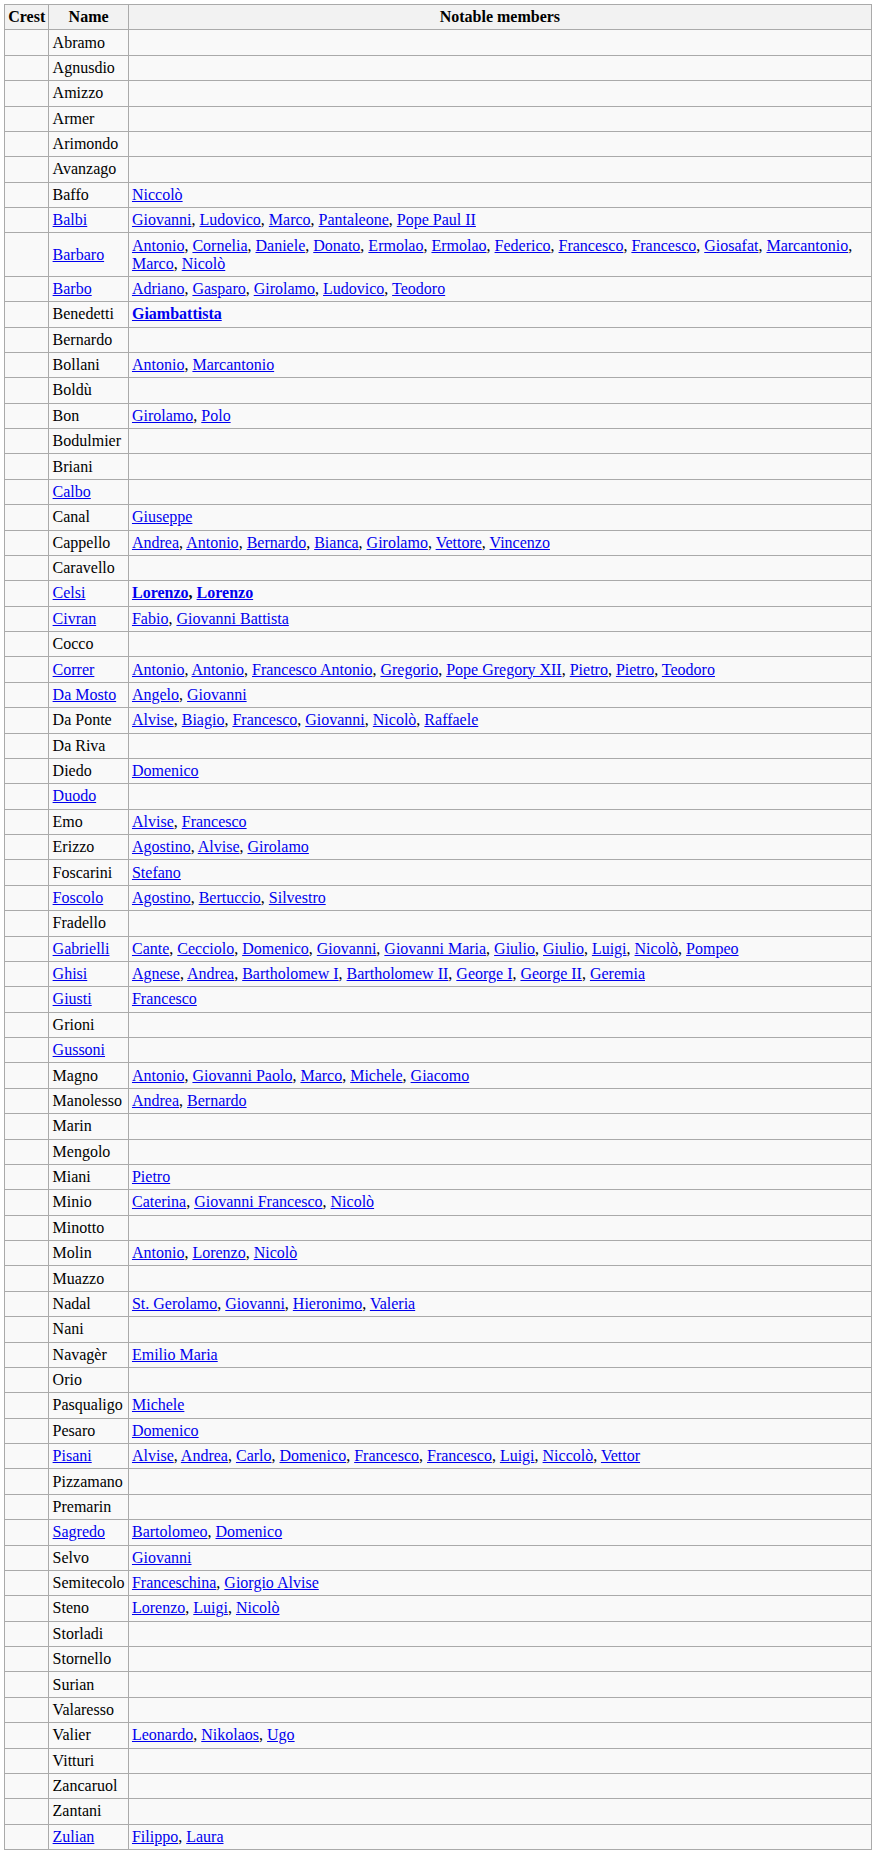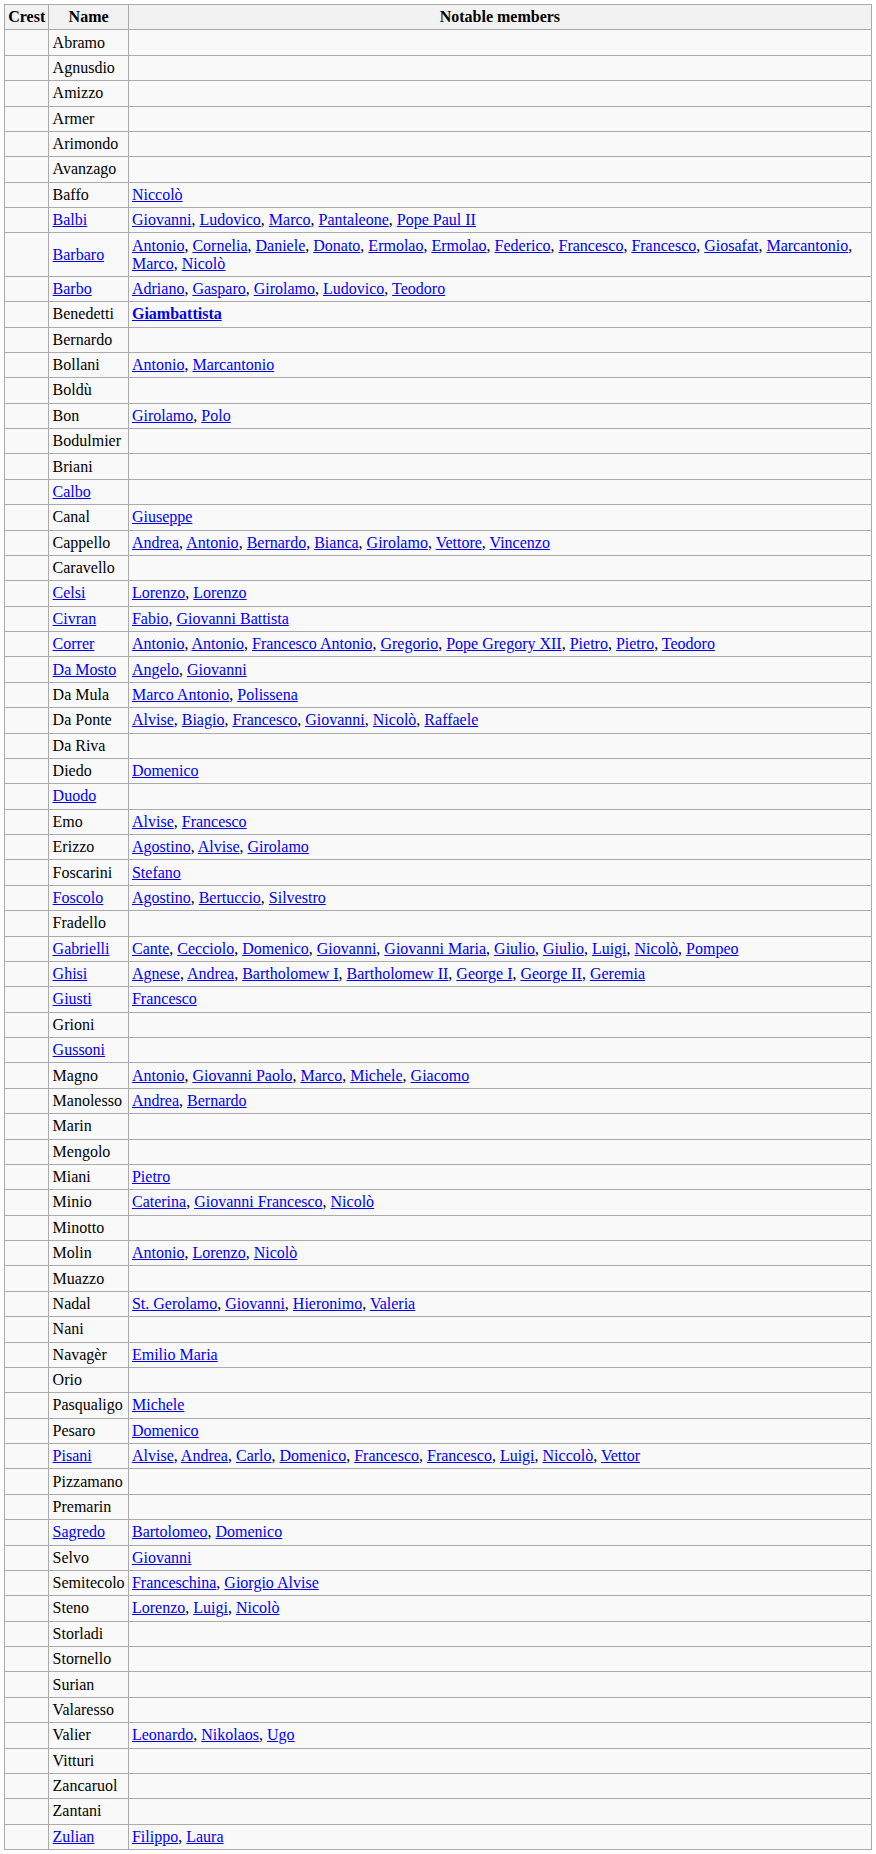Celsi | Notable members: bold -> normal
- row: Cocco
+ row: Da Mula | Marco Antonio, Polissena
